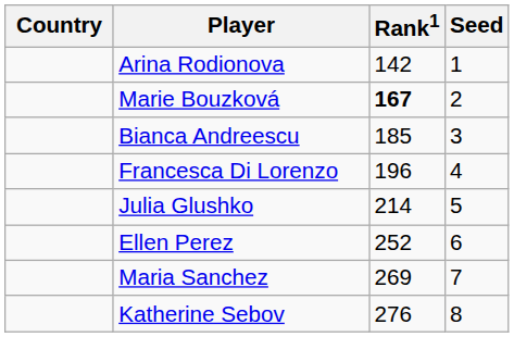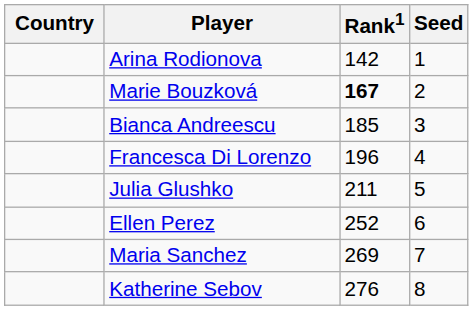Julia Glushko | Rank1: 214 -> 211
